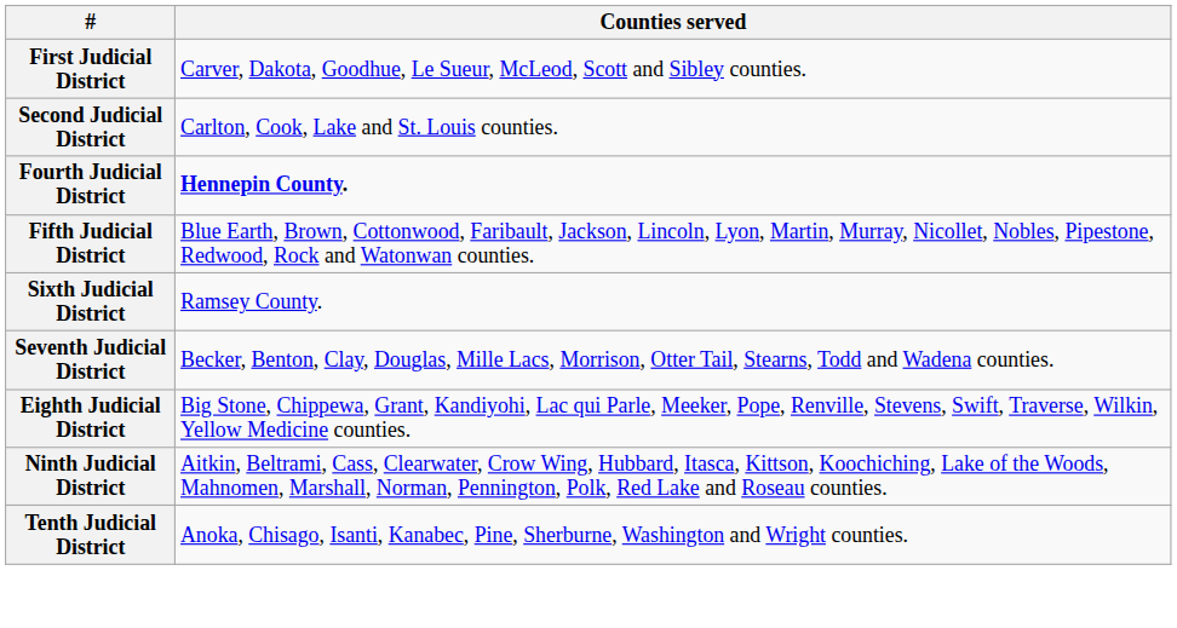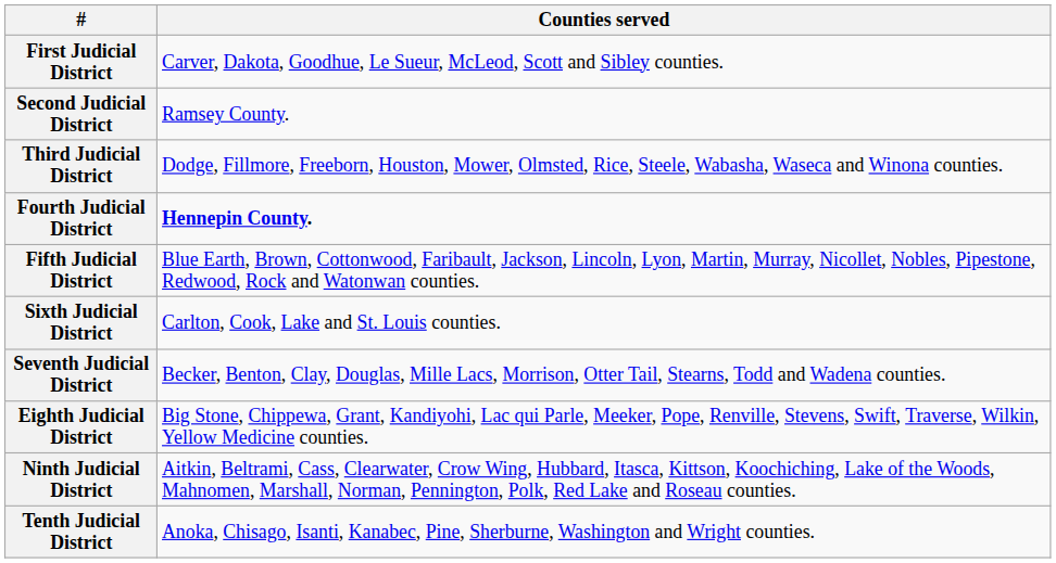Second Judicial District | Counties served: Carlton, Cook, Lake and St. Louis counties. -> Ramsey County.
+ row: Third Judicial District | Dodge, Fillmore, Freeborn, Houston, Mower, Olmsted, Rice, Steele, Wabasha, Waseca and Winona counties.
Sixth Judicial District | Counties served: Ramsey County. -> Carlton, Cook, Lake and St. Louis counties.
